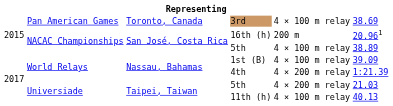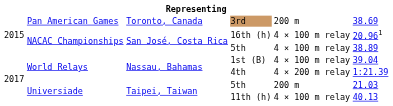3rd | column 5: 4 × 100 m relay -> 200 m
16th (h) | column 5: 200 m -> 4 × 100 m relay
1st (B) | column 6: 39.09 -> 39.04
Universiade / 5th | column 5: 4 × 200 m relay -> 200 m
